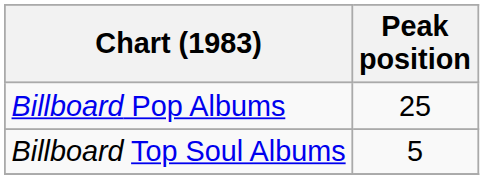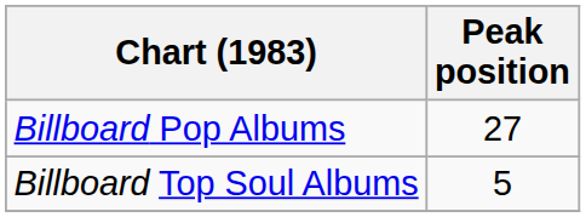Billboard Pop Albums | Peak position: 25 -> 27
